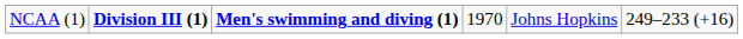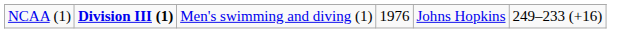NCAA (1) | column 3: bold -> normal
NCAA (1) | column 4: 1970 -> 1976
